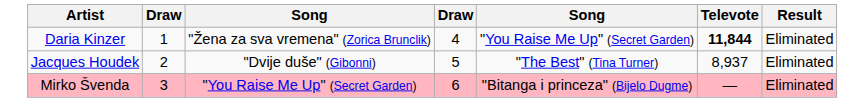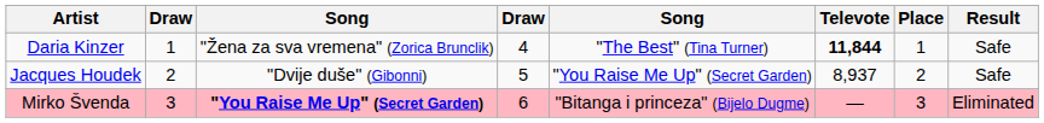+ column: Place | 1 | 2 | 3
Daria Kinzer | column 5: "You Raise Me Up" (Secret Garden) -> "The Best" (Tina Turner)
Daria Kinzer | Result: Eliminated -> Safe
Jacques Houdek | column 5: "The Best" (Tina Turner) -> "You Raise Me Up" (Secret Garden)
Jacques Houdek | Result: Eliminated -> Safe
Mirko Švenda | column 3: normal -> bold
